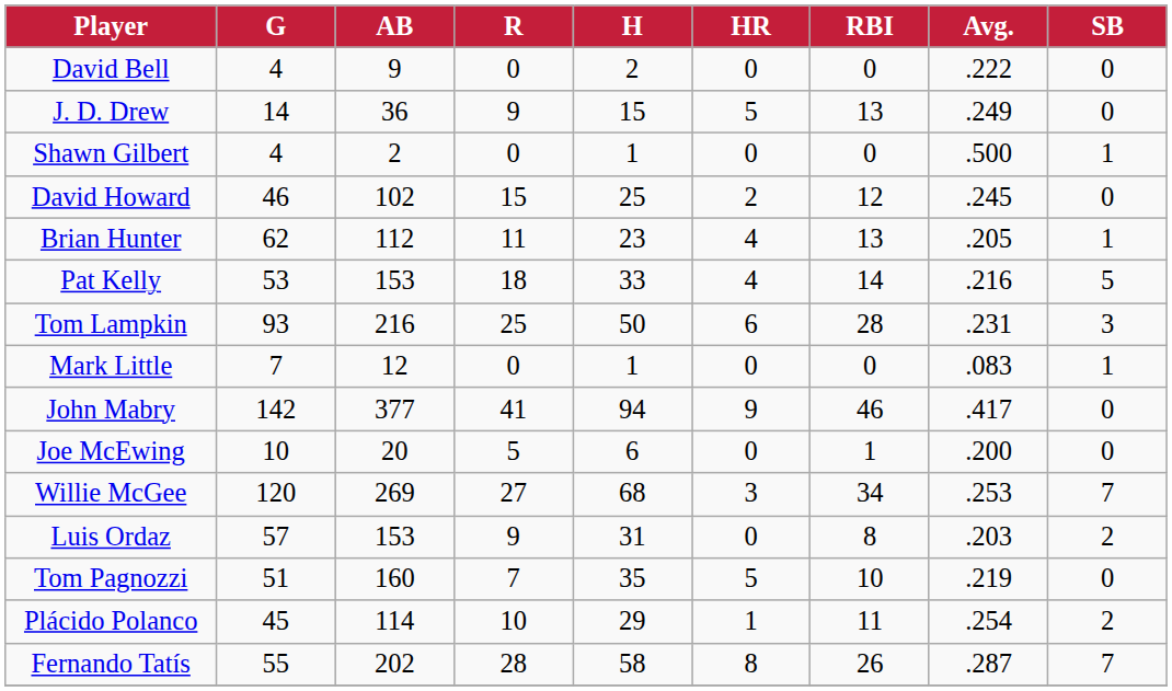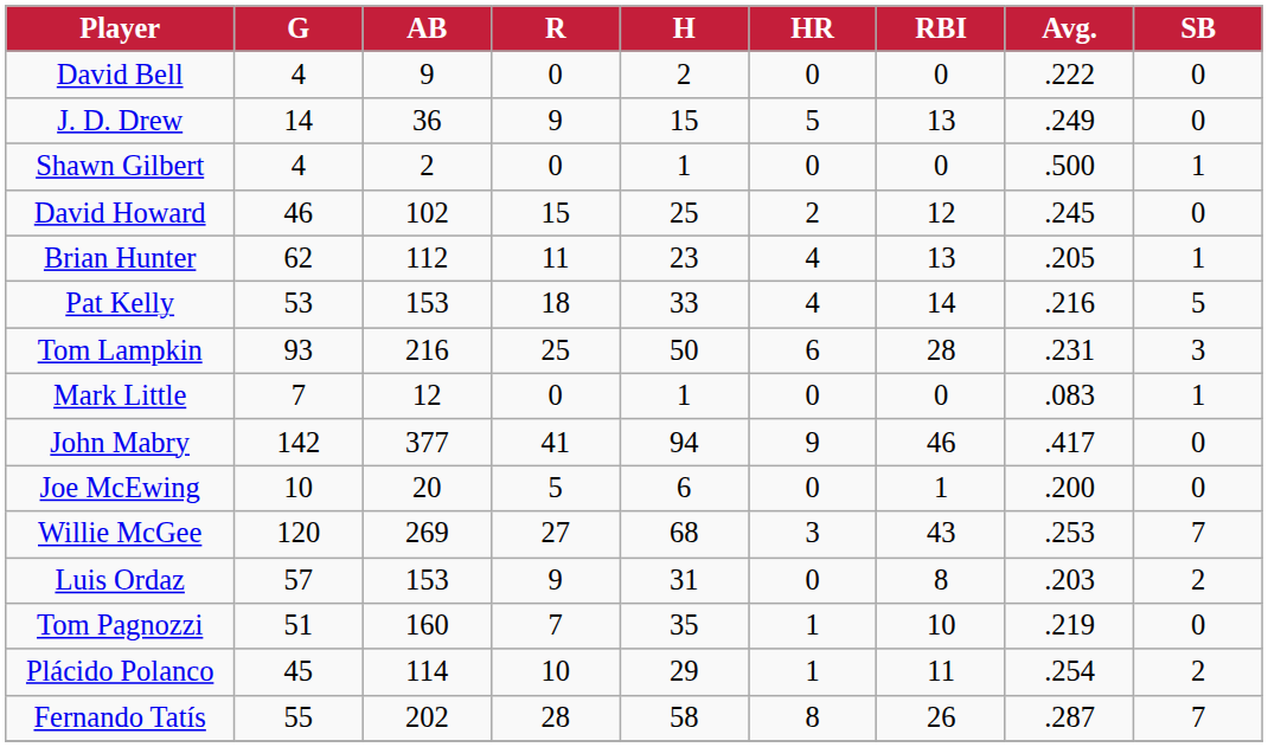Willie McGee | RBI: 34 -> 43
Tom Pagnozzi | HR: 5 -> 1
